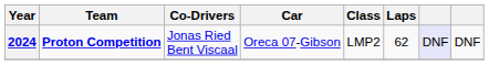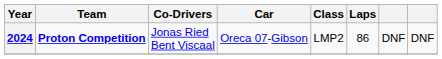2024 | Laps: 62 -> 86
2024 | column 7: lavender background -> no background
